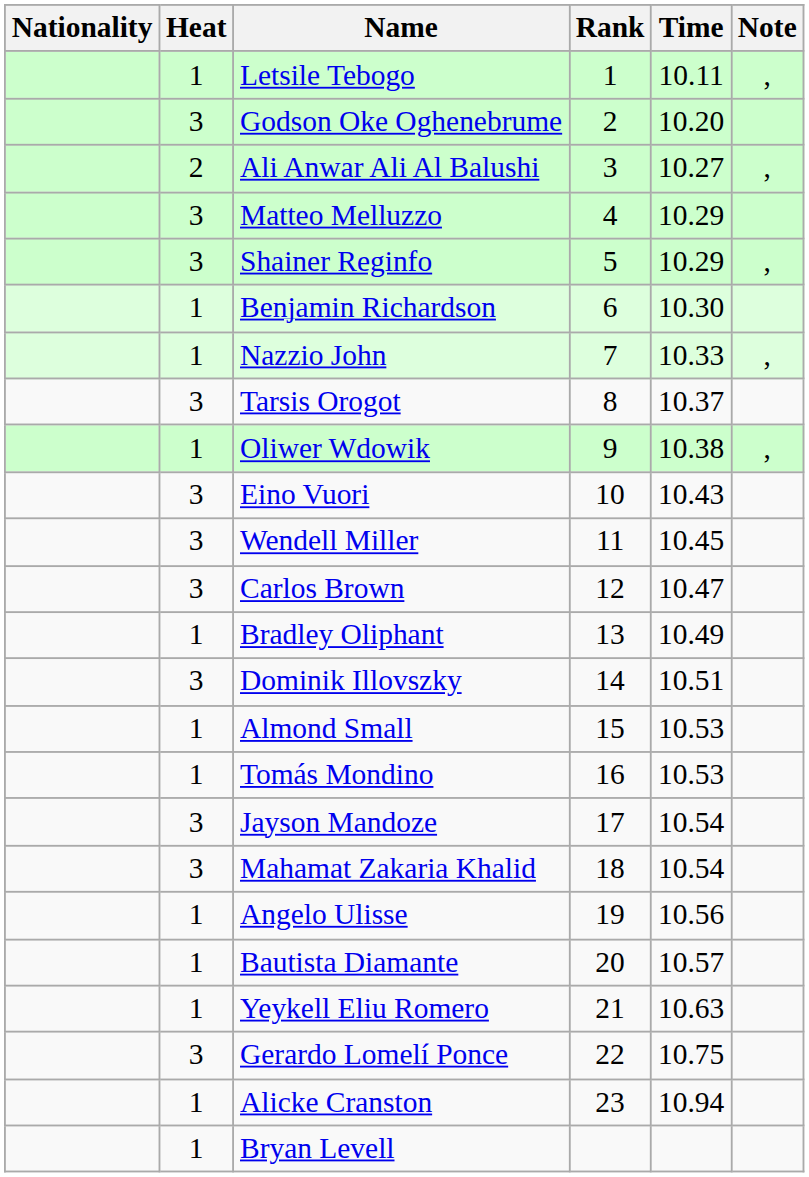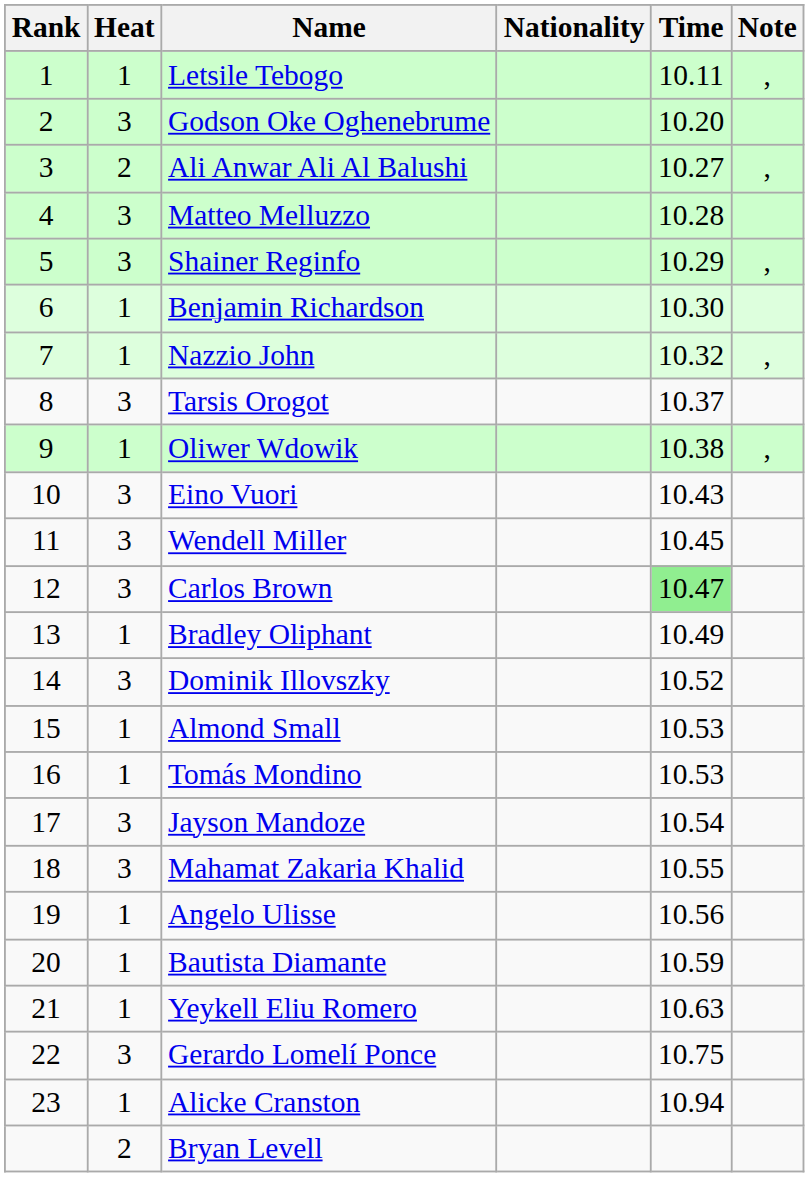columns swapped: Rank <-> Nationality
Matteo Melluzzo | Time: 10.29 -> 10.28
Nazzio John | Time: 10.33 -> 10.32
Carlos Brown | Time: no background -> lightgreen background
Dominik Illovszky | Time: 10.51 -> 10.52
Mahamat Zakaria Khalid | Time: 10.54 -> 10.55
Bautista Diamante | Time: 10.57 -> 10.59
Bryan Levell | Heat: 1 -> 2
